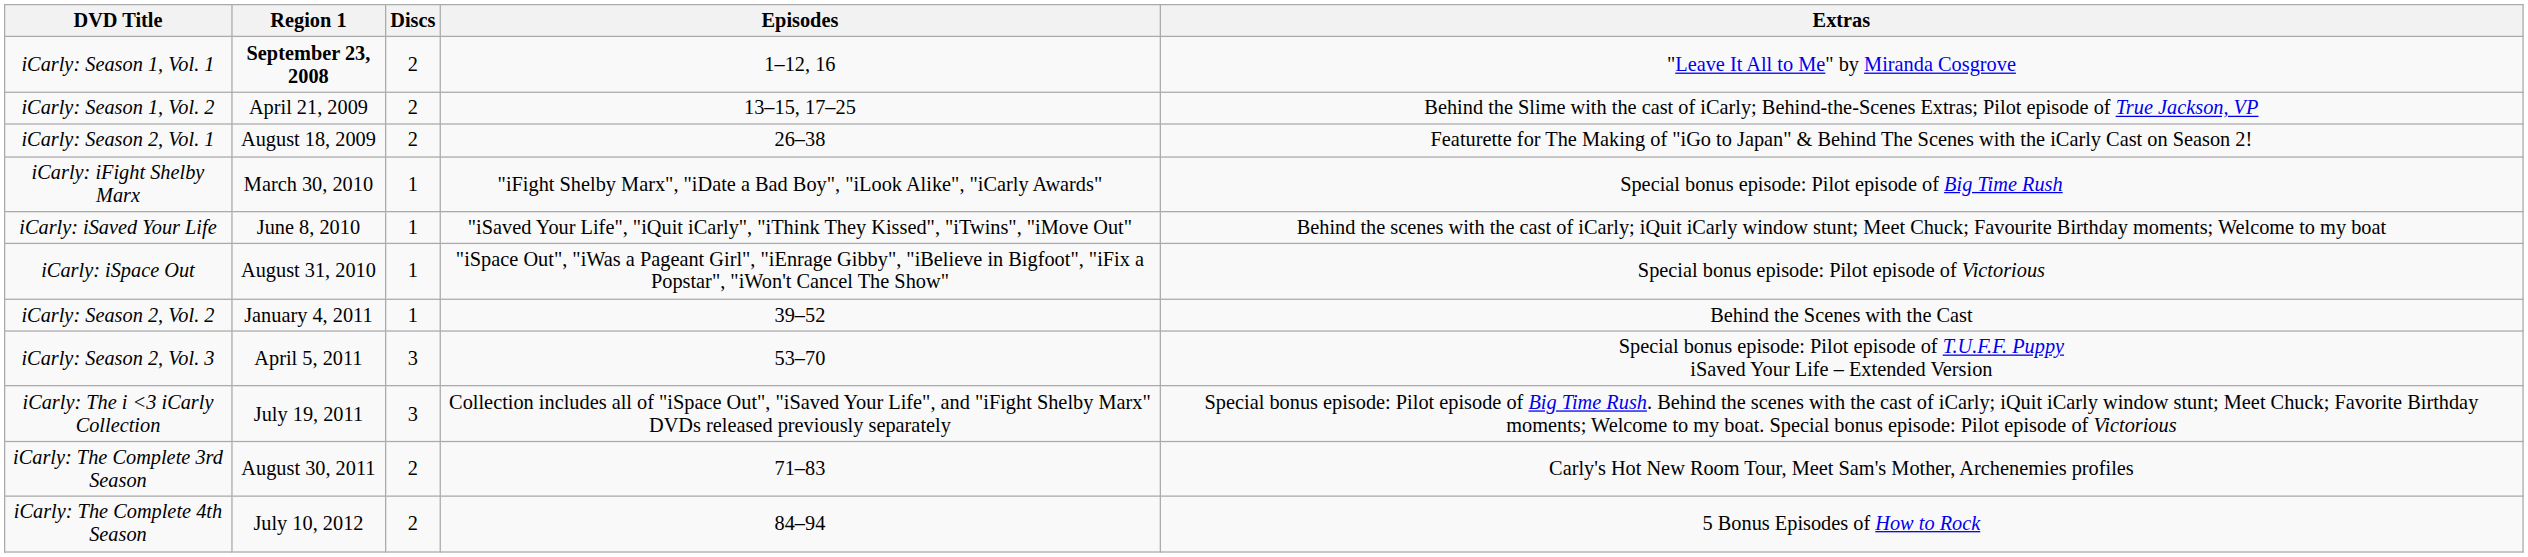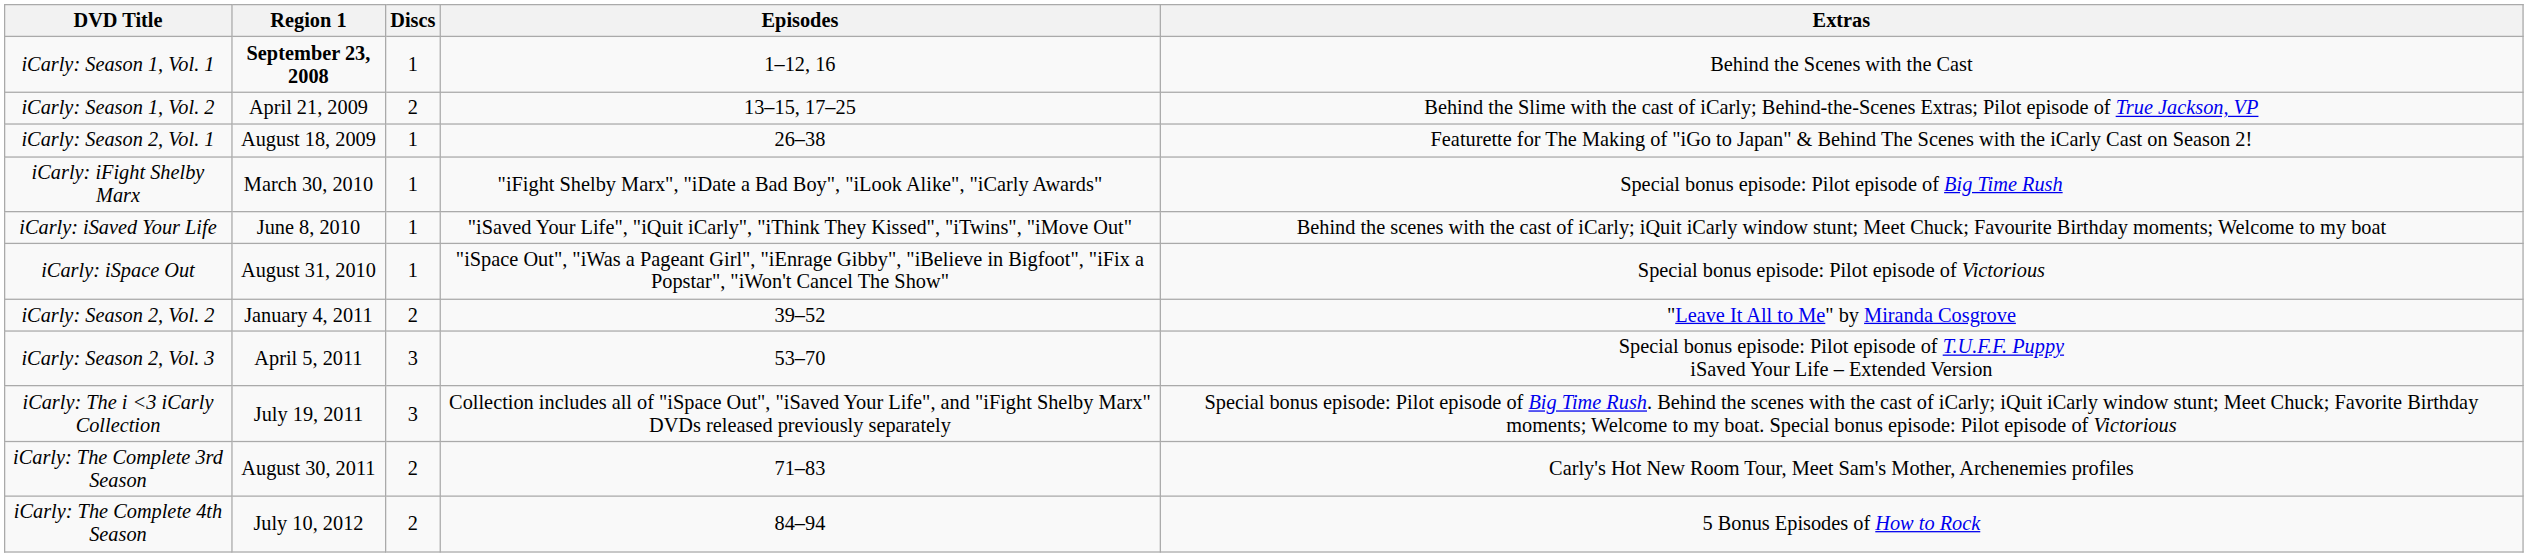iCarly: Season 1, Vol. 1 | Discs: 2 -> 1
iCarly: Season 1, Vol. 1 | Extras: "Leave It All to Me" by Miranda Cosgrove -> Behind the Scenes with the Cast
iCarly: Season 2, Vol. 1 | Discs: 2 -> 1
iCarly: Season 2, Vol. 2 | Discs: 1 -> 2
iCarly: Season 2, Vol. 2 | Extras: Behind the Scenes with the Cast -> "Leave It All to Me" by Miranda Cosgrove
